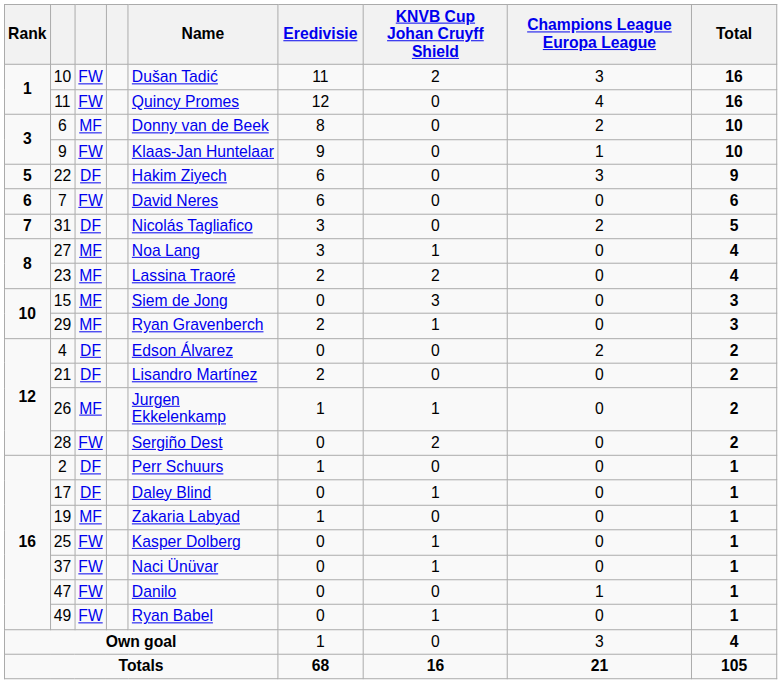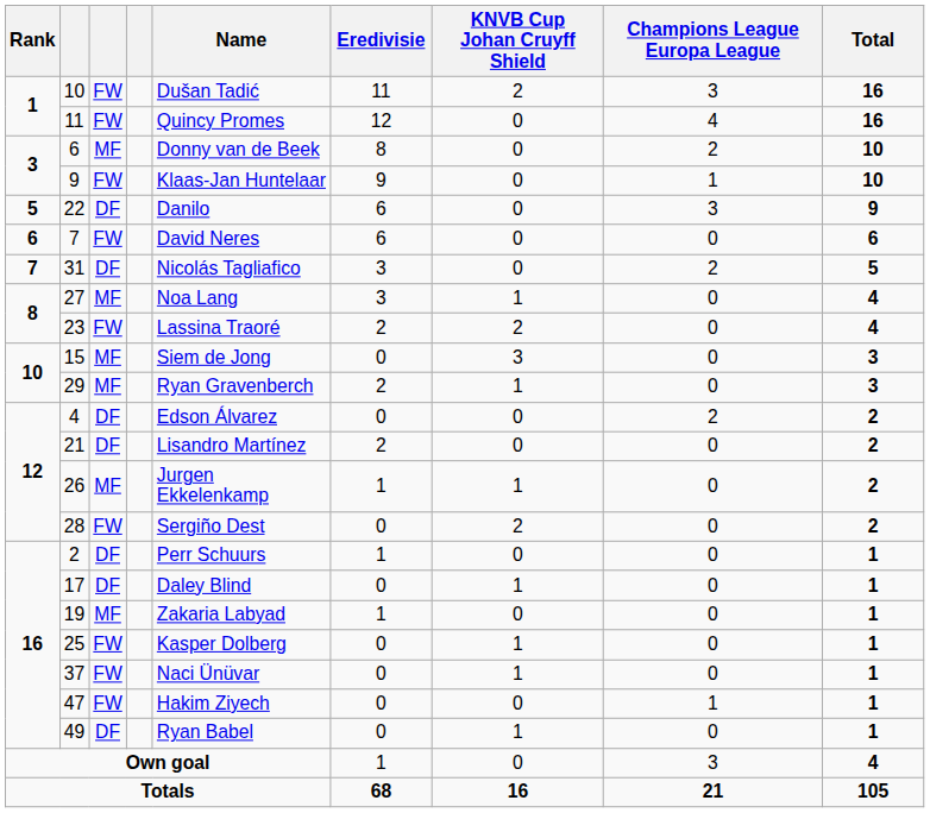22 | Name: Hakim Ziyech -> Danilo
23 | column 3: MF -> FW
47 | Name: Danilo -> Hakim Ziyech
49 | column 3: FW -> DF
